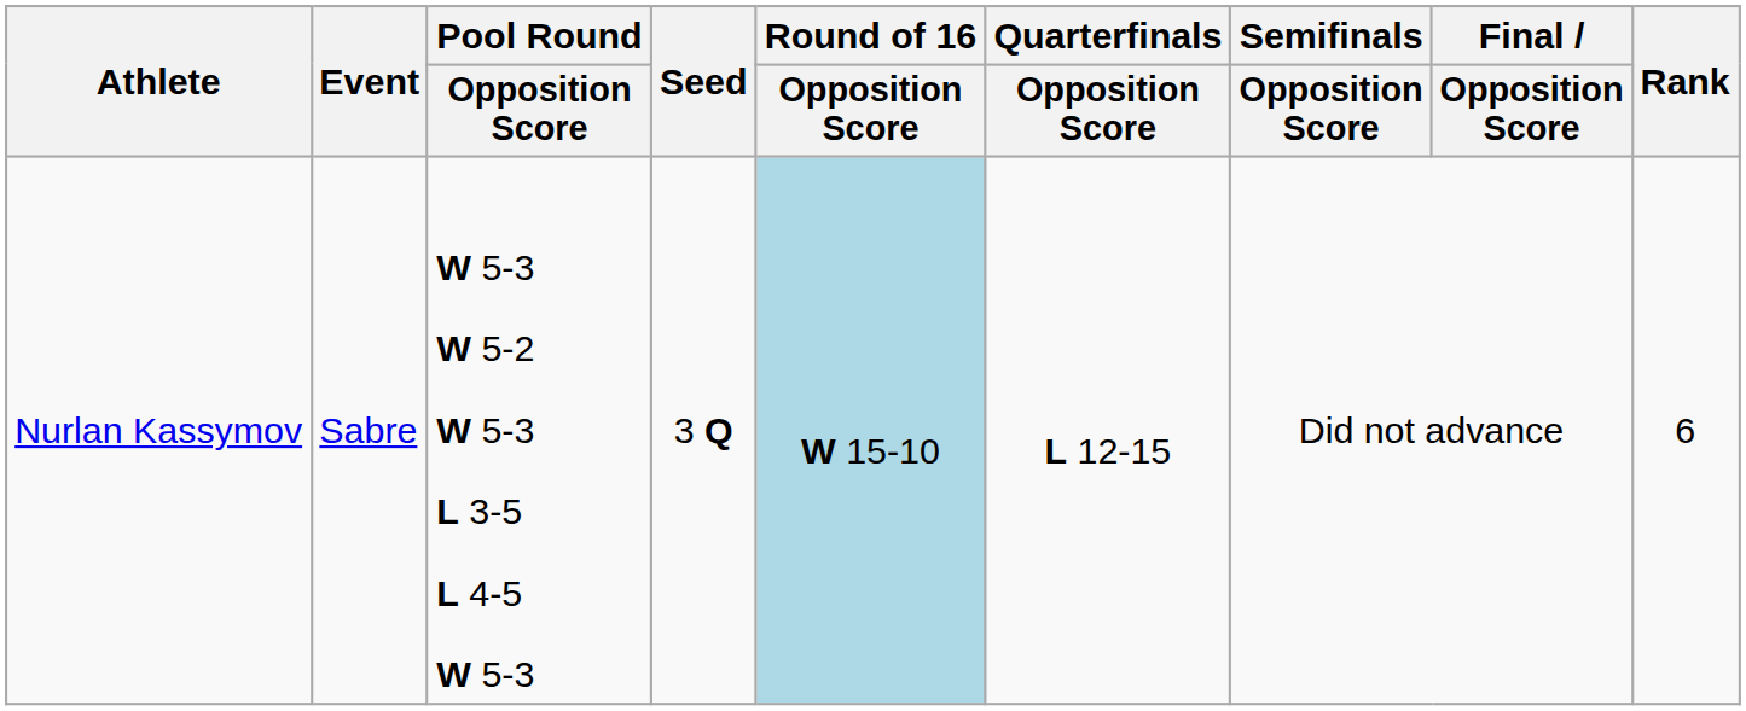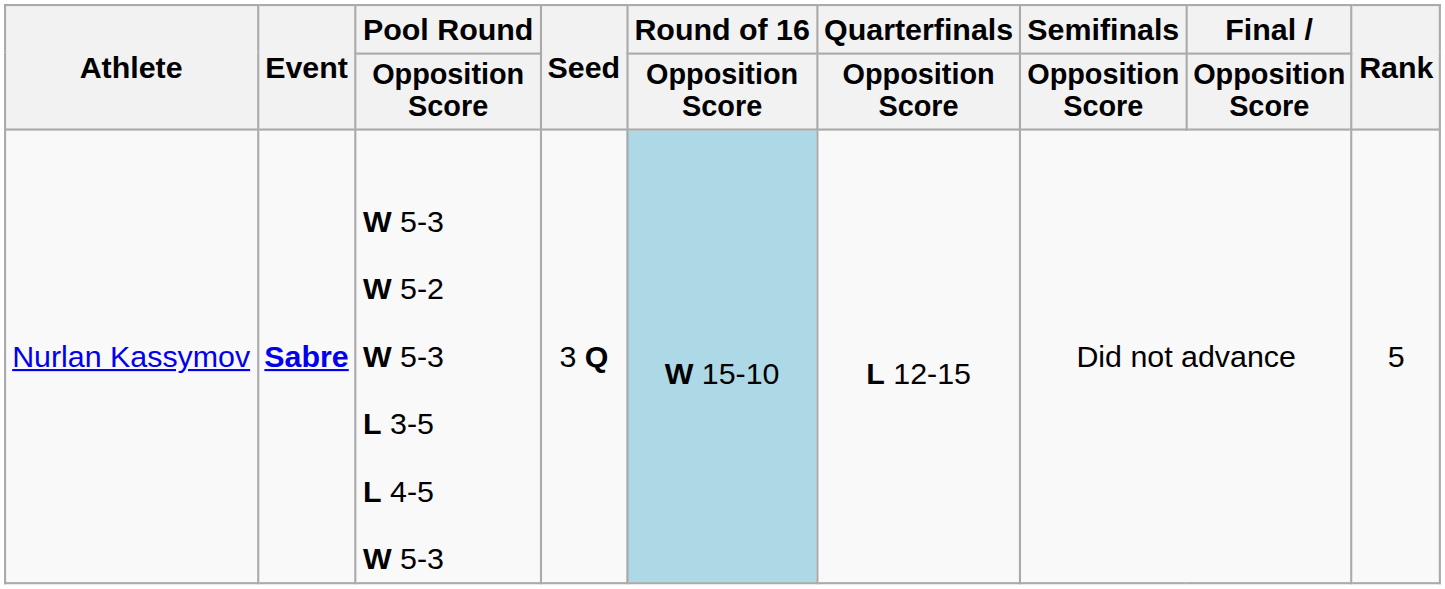Nurlan Kassymov | Event: normal -> bold
Nurlan Kassymov | Rank: 6 -> 5
